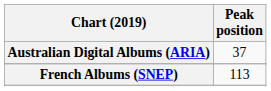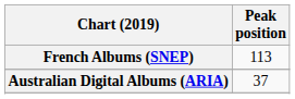rows swapped: Australian Digital Albums (ARIA) <-> French Albums (SNEP)
